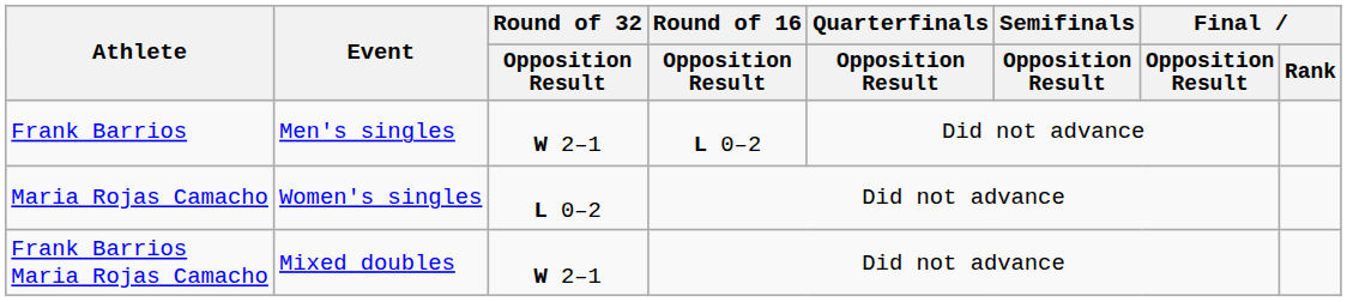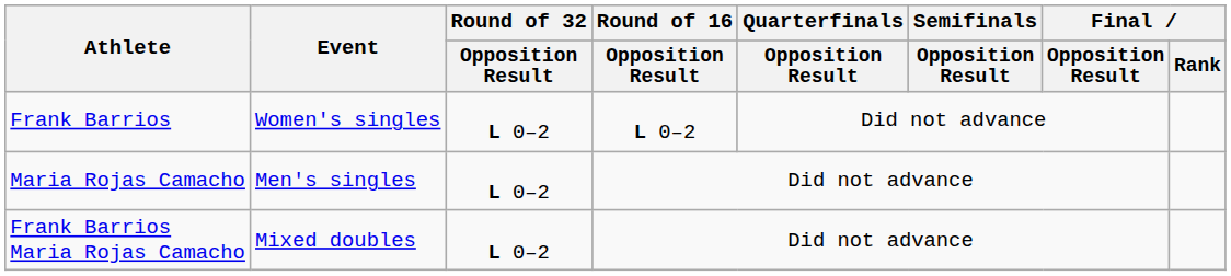Frank Barrios | Event: Men's singles -> Women's singles
Frank Barrios | Round of 32 / Opposition Result: W 2–1 -> L 0–2
Maria Rojas Camacho | Event: Women's singles -> Men's singles
Frank Barrios Maria Rojas Camacho | Round of 32 / Opposition Result: W 2–1 -> L 0–2
